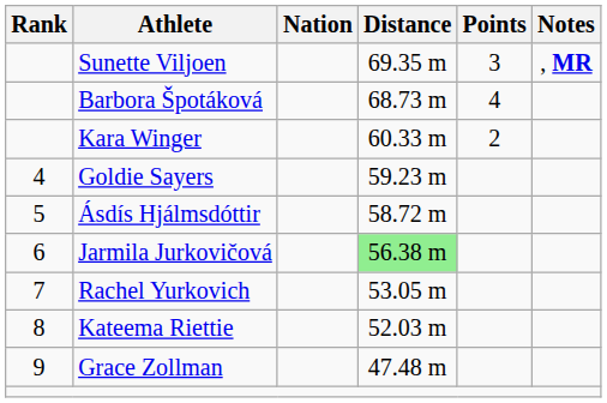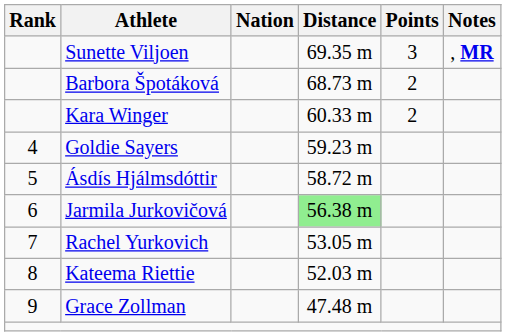Barbora Špotáková | Points: 4 -> 2
